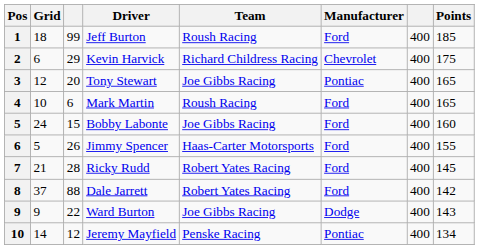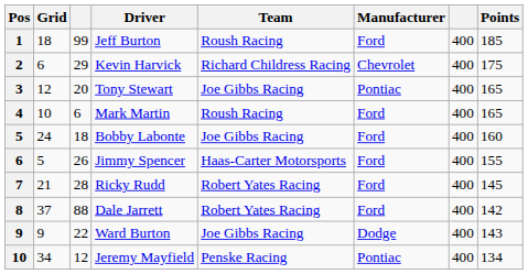Bobby Labonte | column 3: 15 -> 18
Jeremy Mayfield | Grid: 14 -> 34
